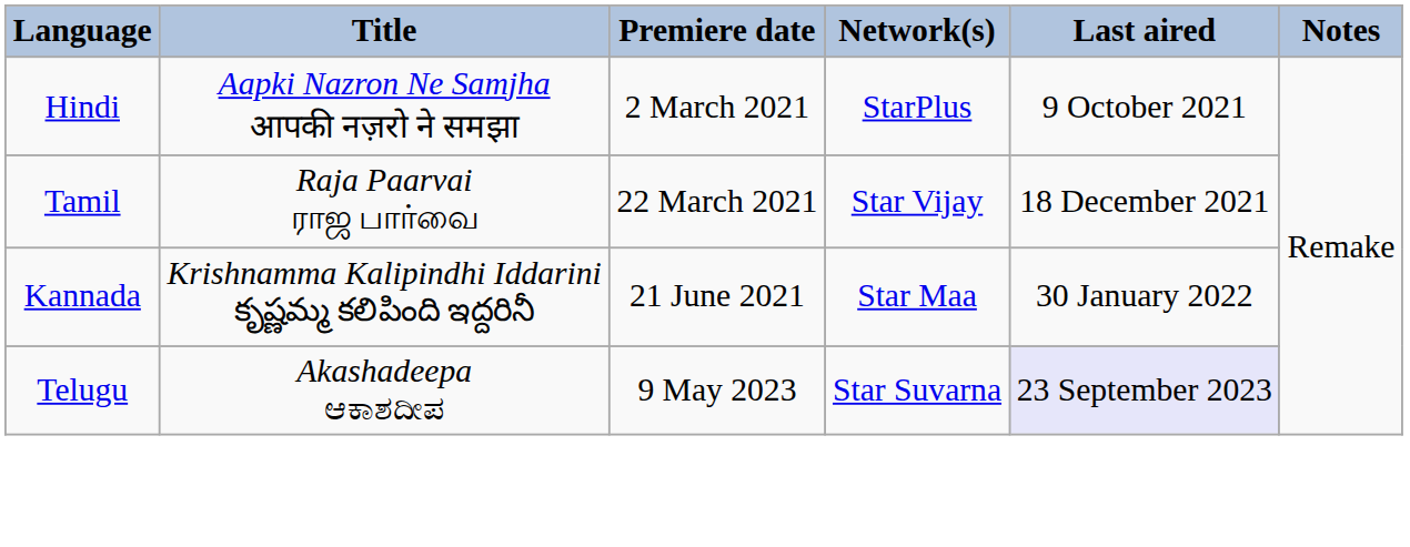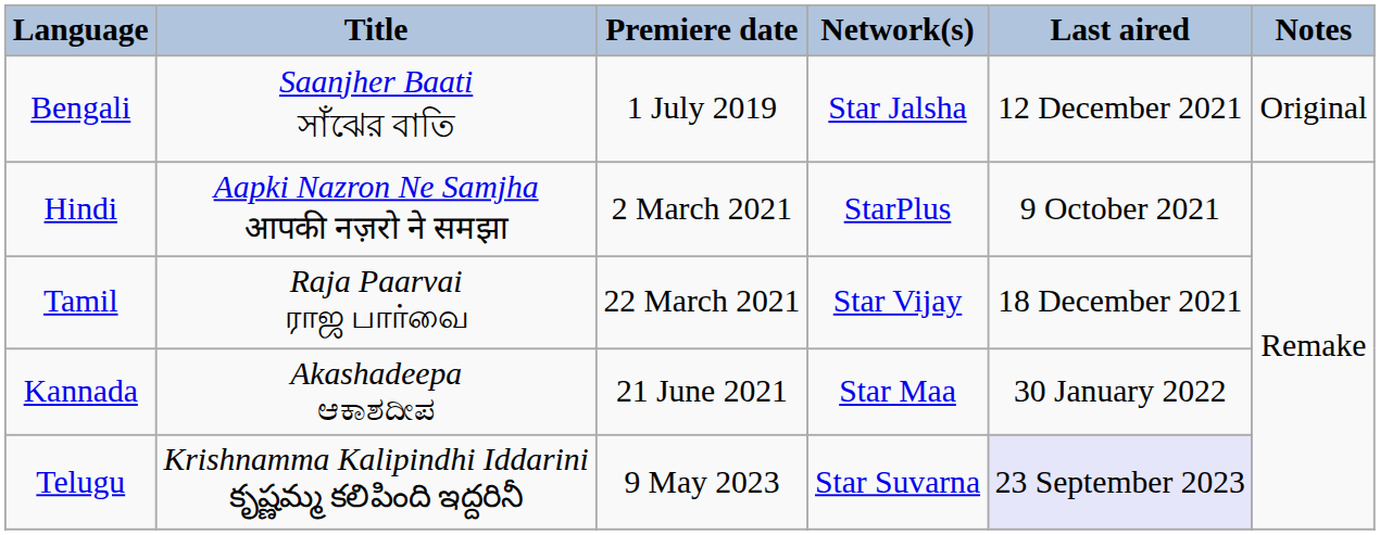+ row: Bengali | Saanjher Baati সাঁঝের বাতি | 1 July 2019 | Star Jalsha | 12 December 2021 | Original
Kannada | Title: Krishnamma Kalipindhi Iddarini కృష్ణమ్మ కలిపింది ఇద్దరినీ -> Akashadeepa ಆಕಾಶದೀಪ
Telugu | Title: Akashadeepa ಆಕಾಶದೀಪ -> Krishnamma Kalipindhi Iddarini కృష్ణమ్మ కలిపింది ఇద్దరినీ
